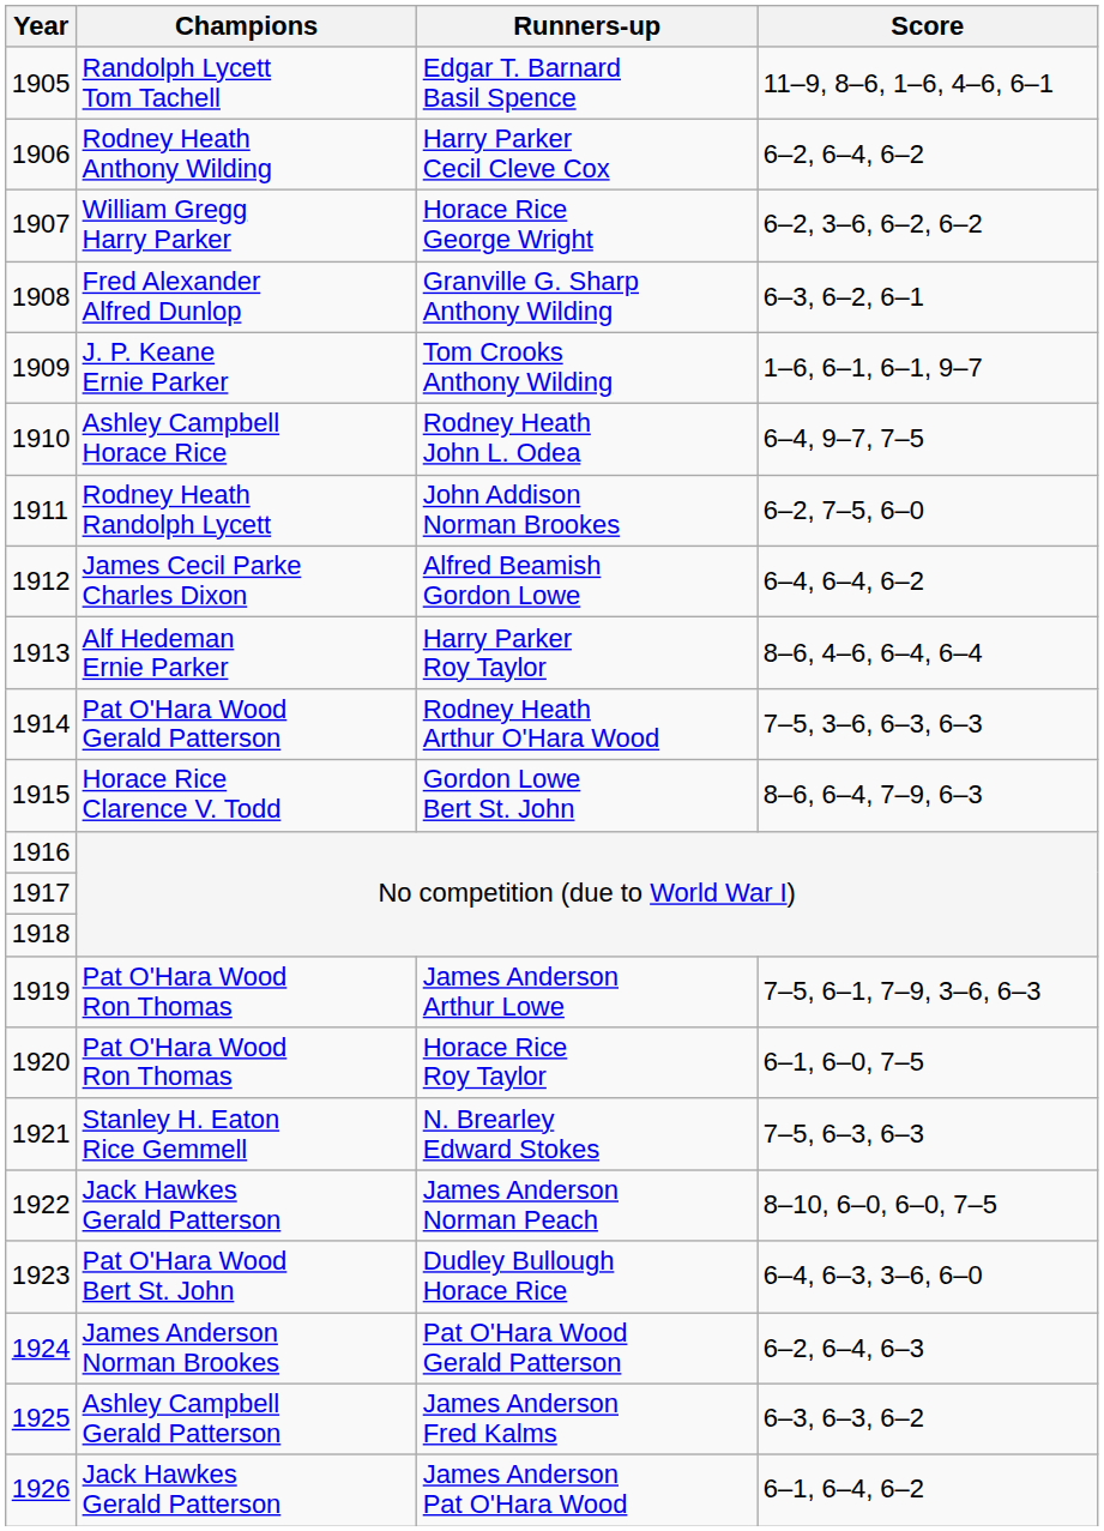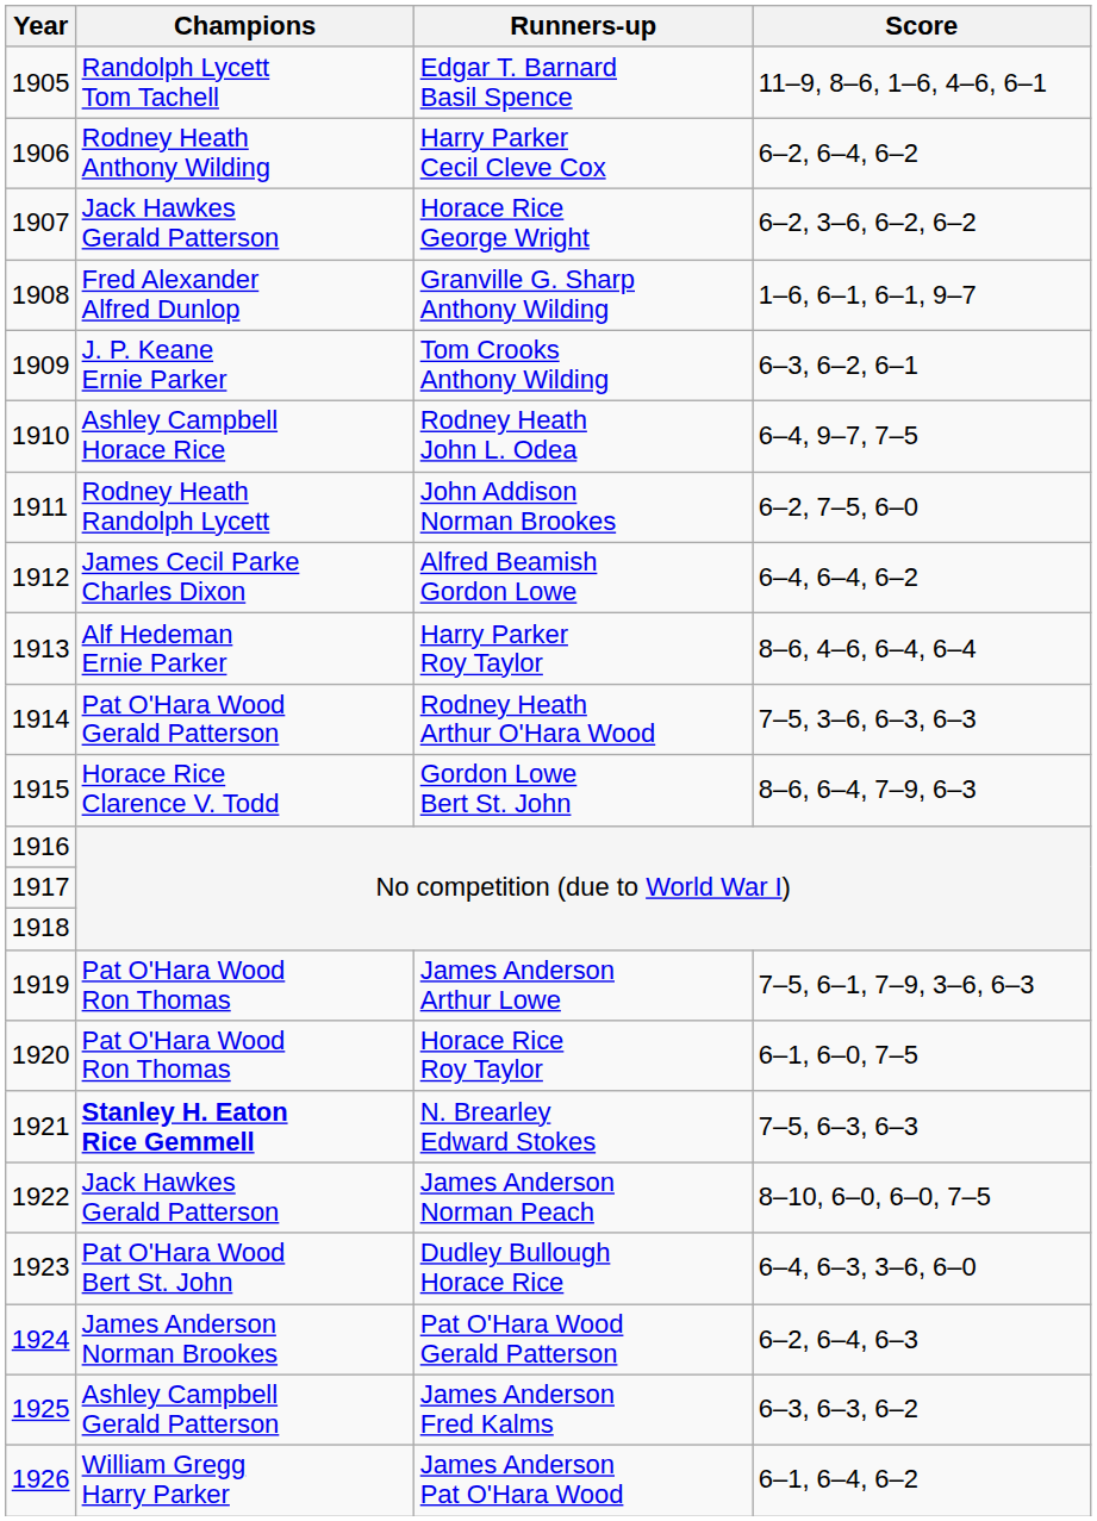Horace Rice George Wright | Champions: William Gregg Harry Parker -> Jack Hawkes Gerald Patterson
Granville G. Sharp Anthony Wilding | Score: 6–3, 6–2, 6–1 -> 1–6, 6–1, 6–1, 9–7
Tom Crooks Anthony Wilding | Score: 1–6, 6–1, 6–1, 9–7 -> 6–3, 6–2, 6–1
N. Brearley Edward Stokes | Champions: normal -> bold
James Anderson Pat O'Hara Wood | Champions: Jack Hawkes Gerald Patterson -> William Gregg Harry Parker
